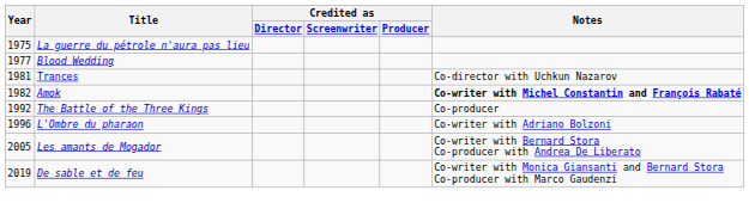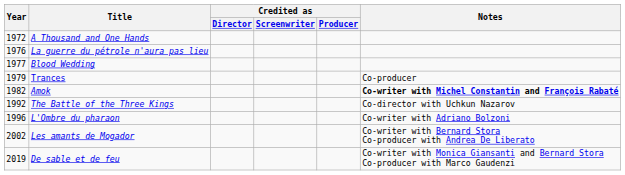+ row: 1972 | A Thousand and One Hands
La guerre du pétrole n'aura pas lieu | Year: 1975 -> 1976
Trances | Year: 1981 -> 1979
Trances | Notes: Co-director with Uchkun Nazarov -> Co-producer
The Battle of the Three Kings | Notes: Co-producer -> Co-director with Uchkun Nazarov
Les amants de Mogador | Year: 2005 -> 2002
